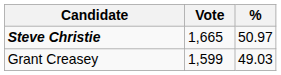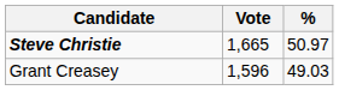Grant Creasey | Vote: 1,599 -> 1,596
